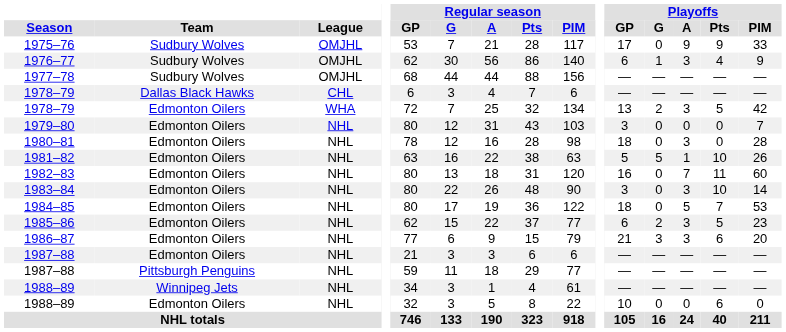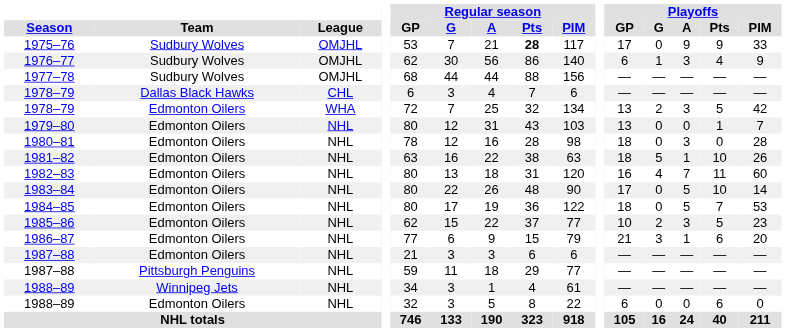1975–76 | Regular season / Pts: normal -> bold
1979–80 | Playoffs / GP: 3 -> 13
1979–80 | Playoffs / Pts: 0 -> 1
1981–82 | Playoffs / GP: 5 -> 18
1982–83 | Playoffs / G: 0 -> 4
1983–84 | Playoffs / GP: 3 -> 17
1983–84 | Playoffs / A: 3 -> 5
1985–86 | Playoffs / GP: 6 -> 10
1986–87 | Playoffs / A: 3 -> 1
1988–89 / Edmonton Oilers | Playoffs / GP: 10 -> 6
